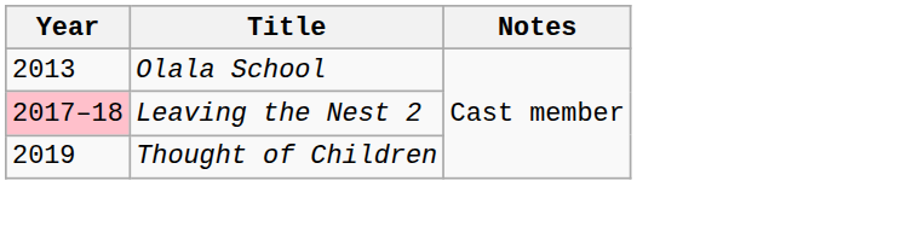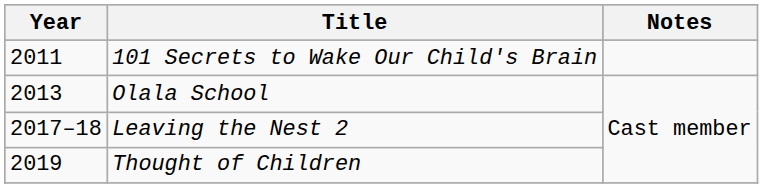+ row: 2011 | 101 Secrets to Wake Our Child's Brain
Leaving the Nest 2 | Year: pink background -> no background
